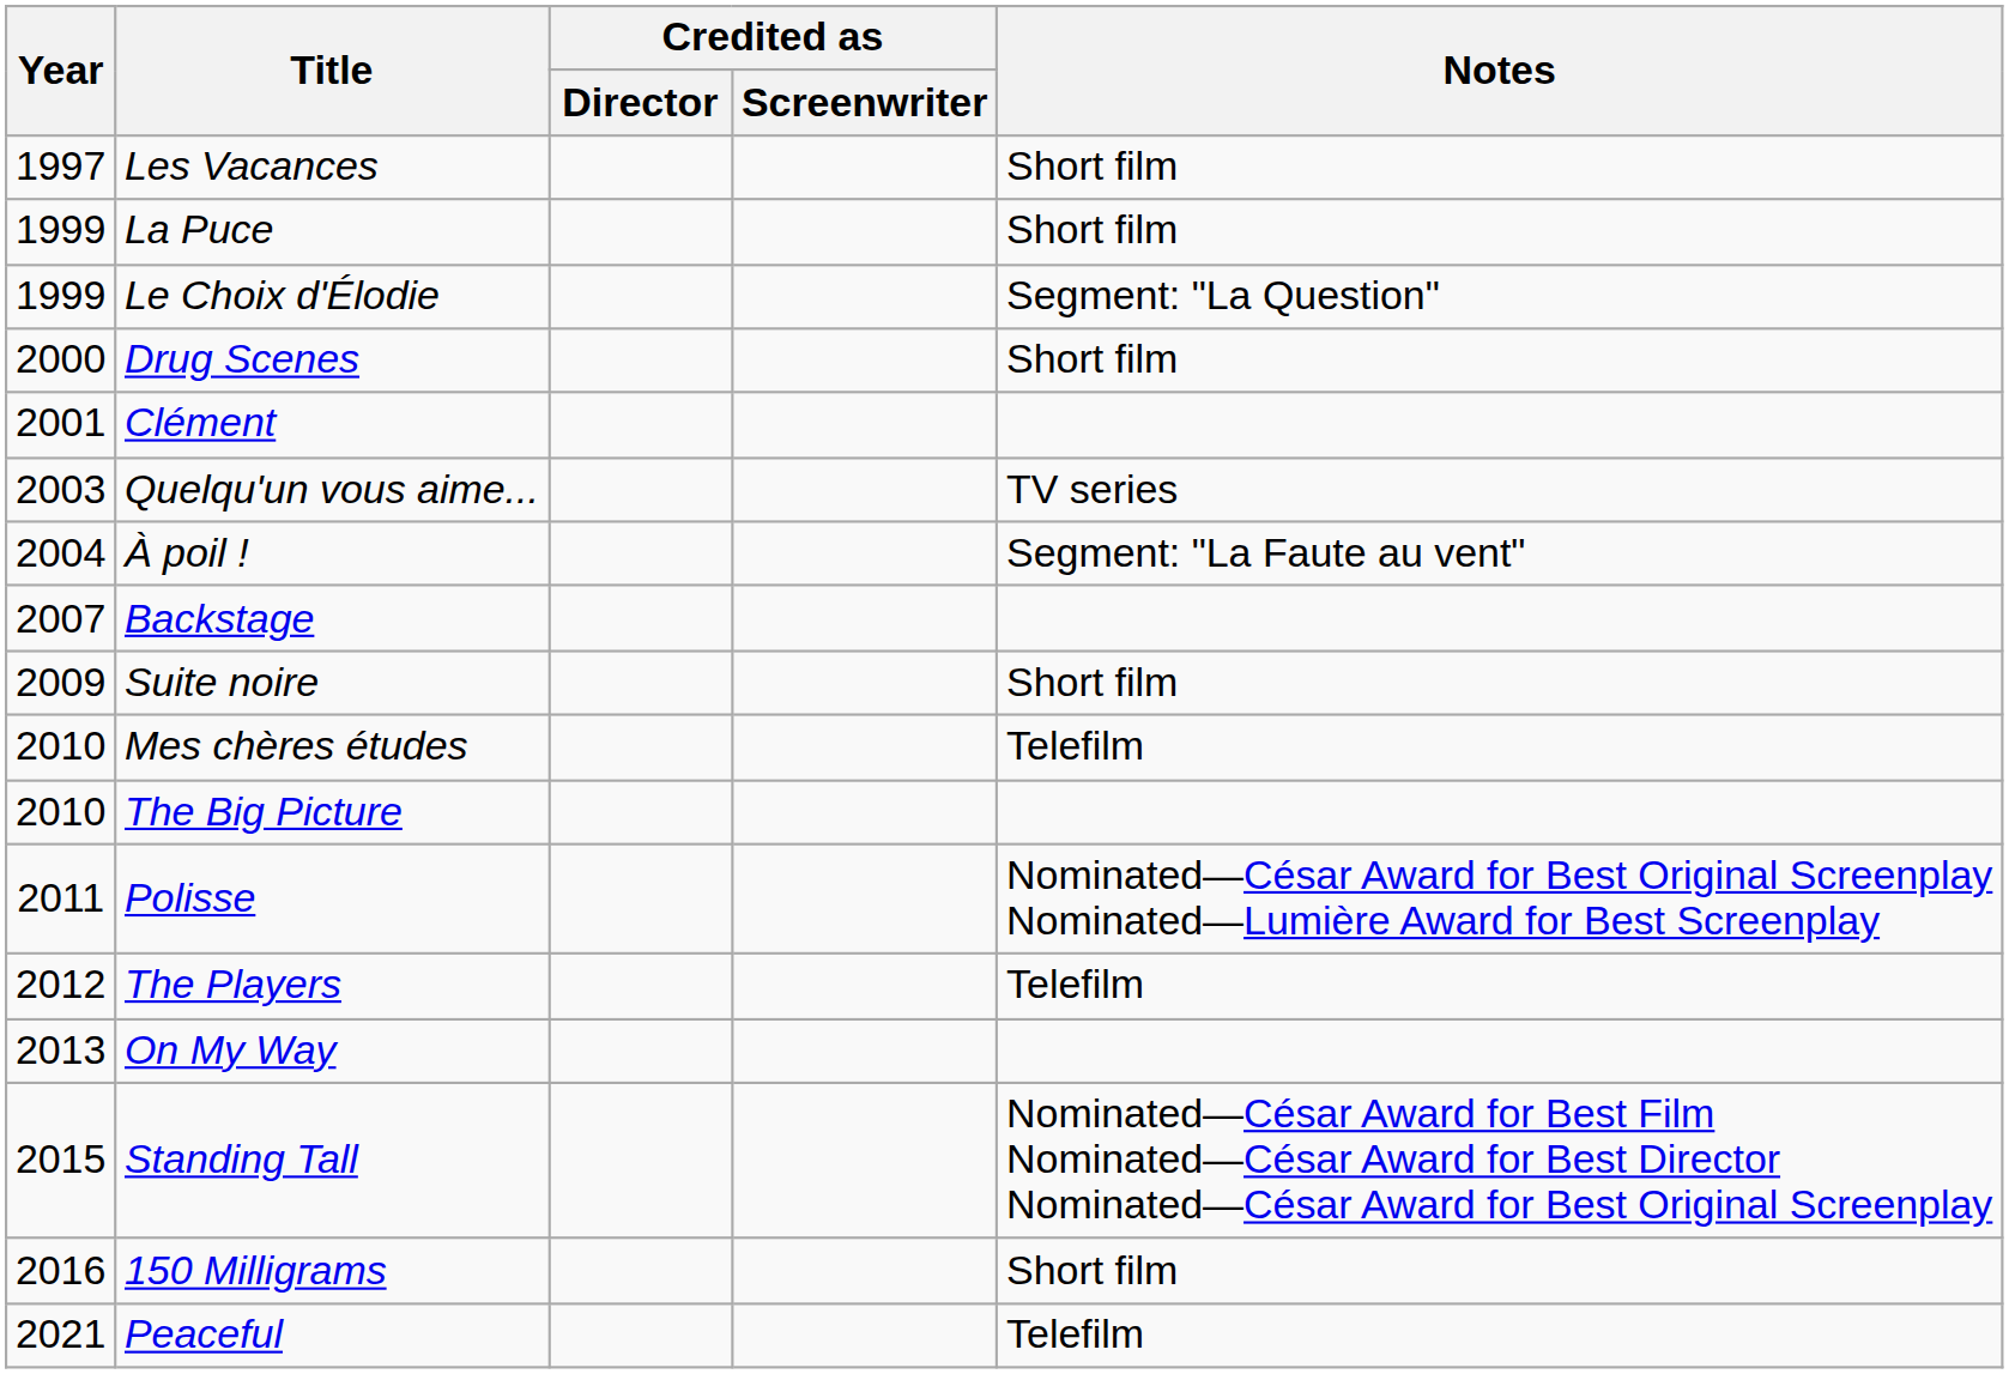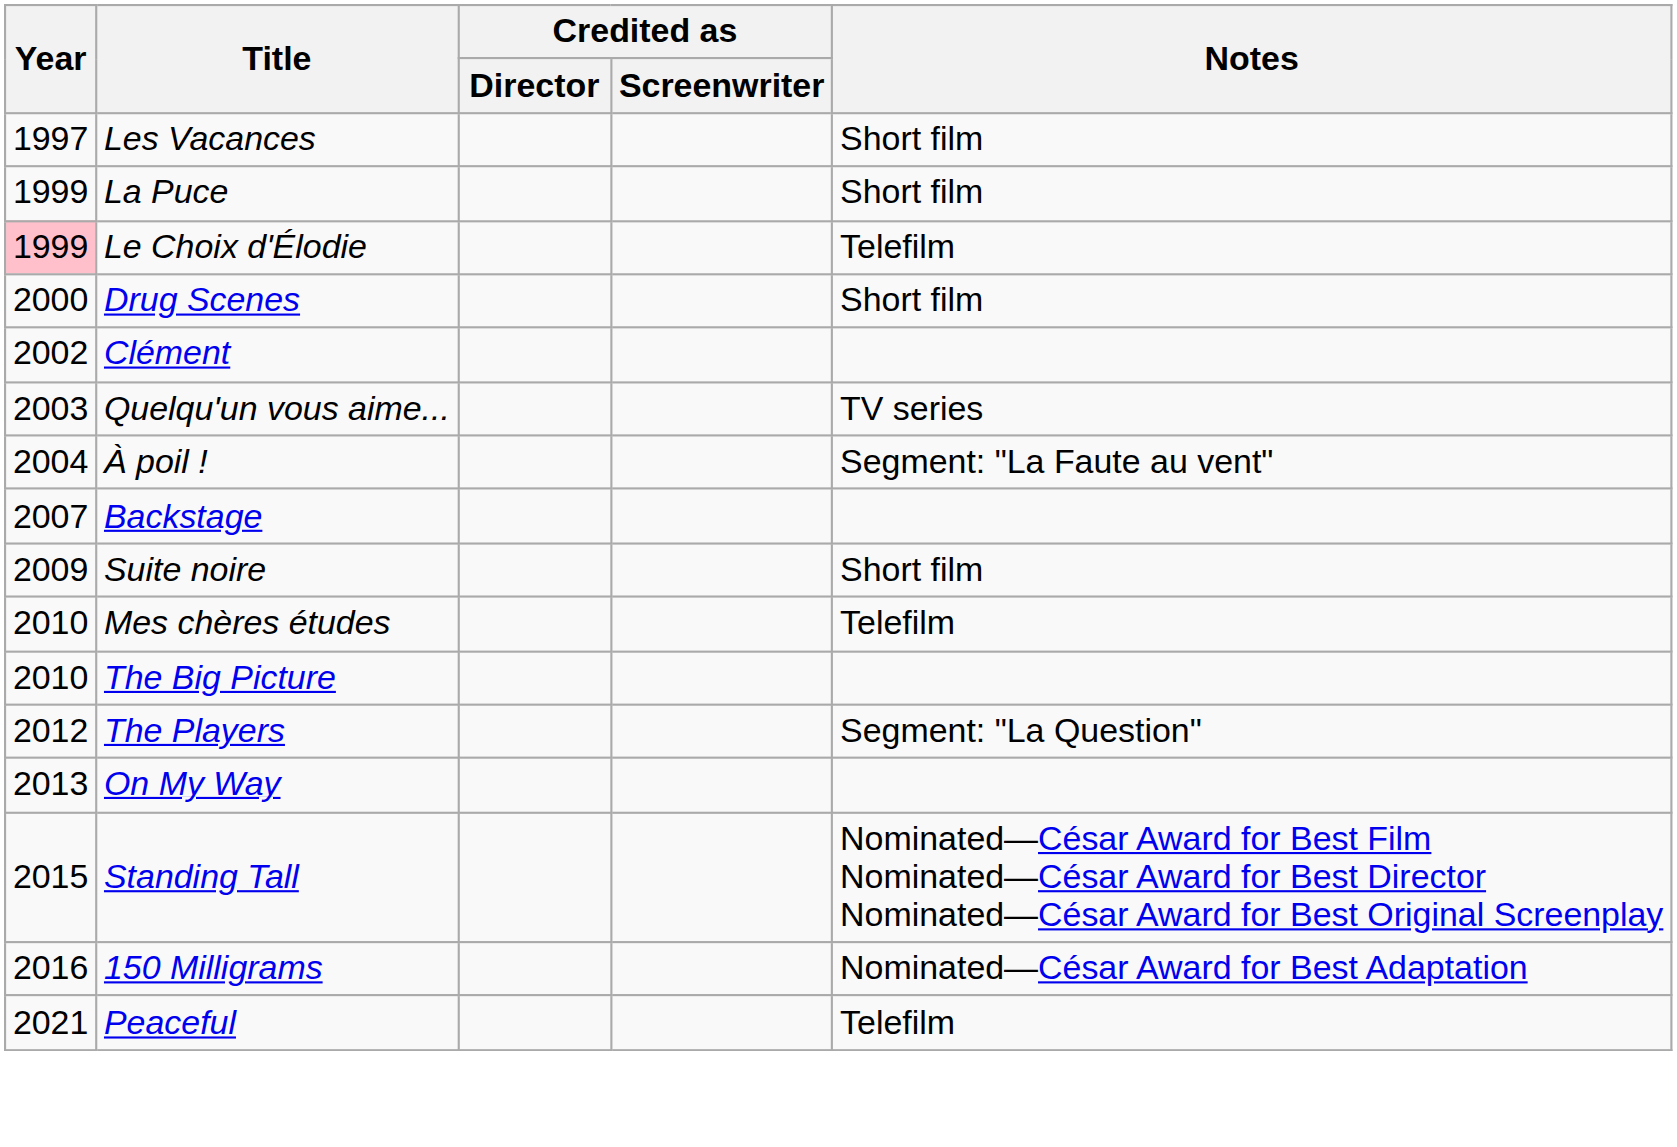Le Choix d'Élodie | Year: no background -> pink background
Le Choix d'Élodie | Notes: Segment: "La Question" -> Telefilm
Clément | Year: 2001 -> 2002
- row: 2011 | Polisse | Nominated—César Award for Best Original Screenplay Nominated—Lumière Award for Best Screenplay
The Players | Notes: Telefilm -> Segment: "La Question"
150 Milligrams | Notes: Short film -> Nominated—César Award for Best Adaptation
